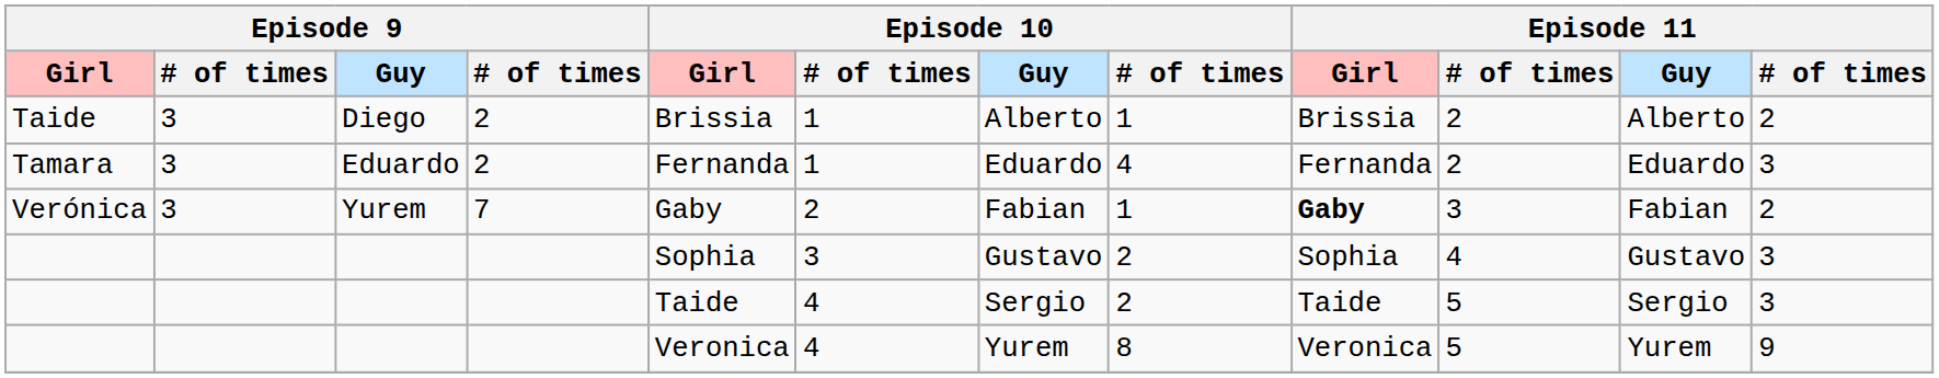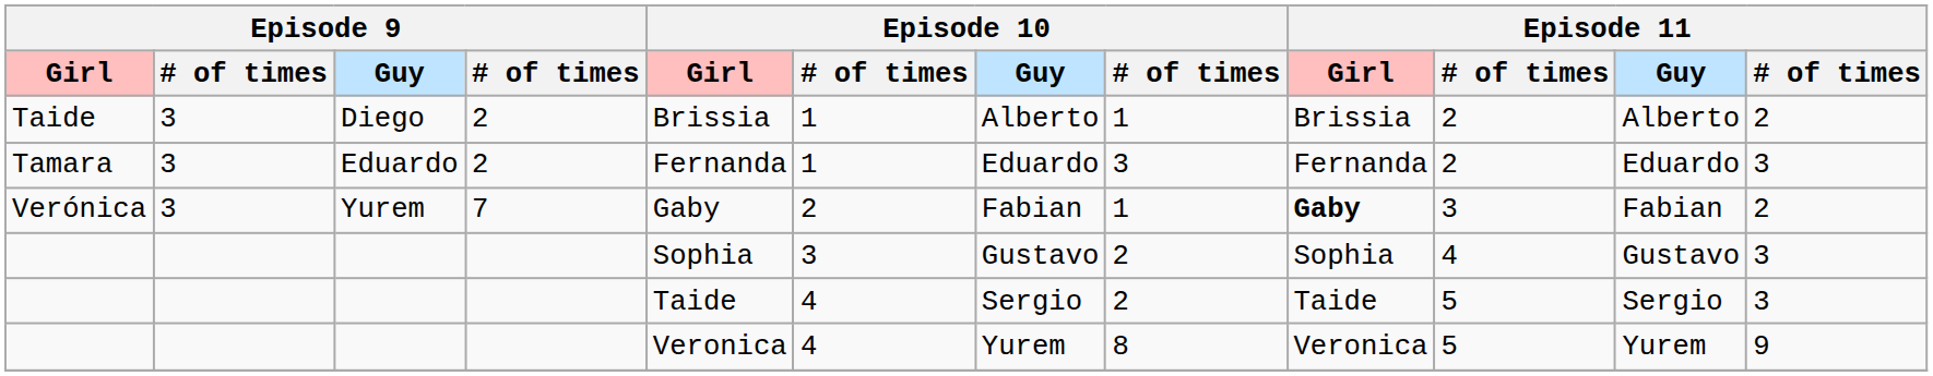Tamara | column 8: 4 -> 3
